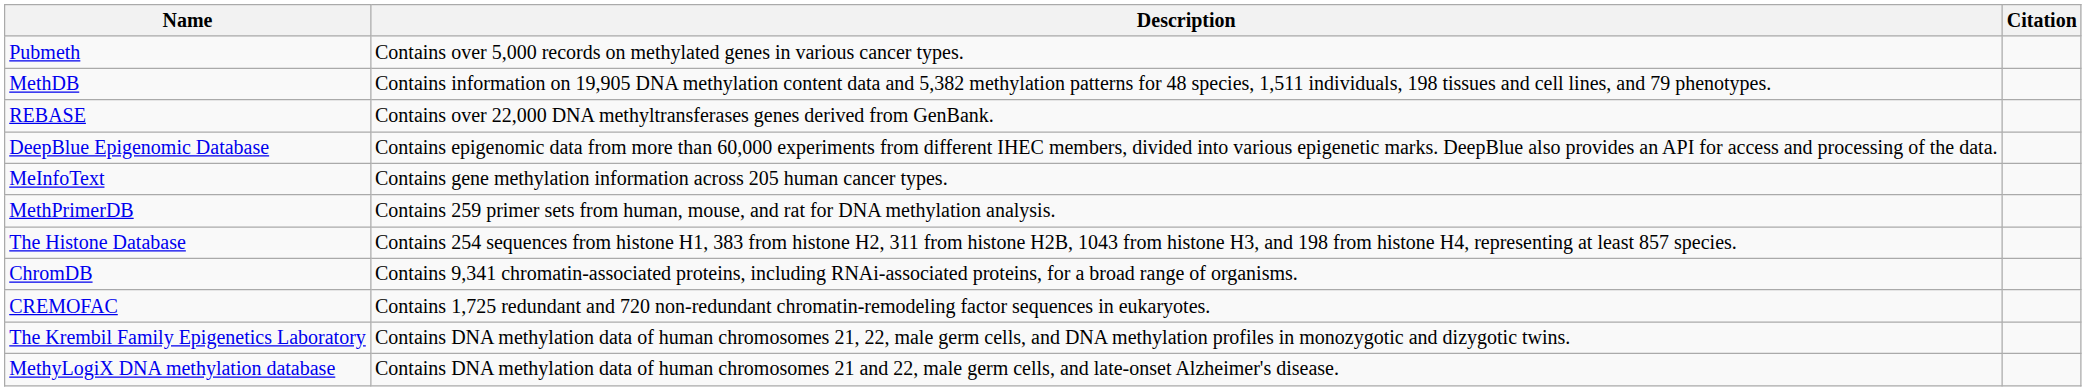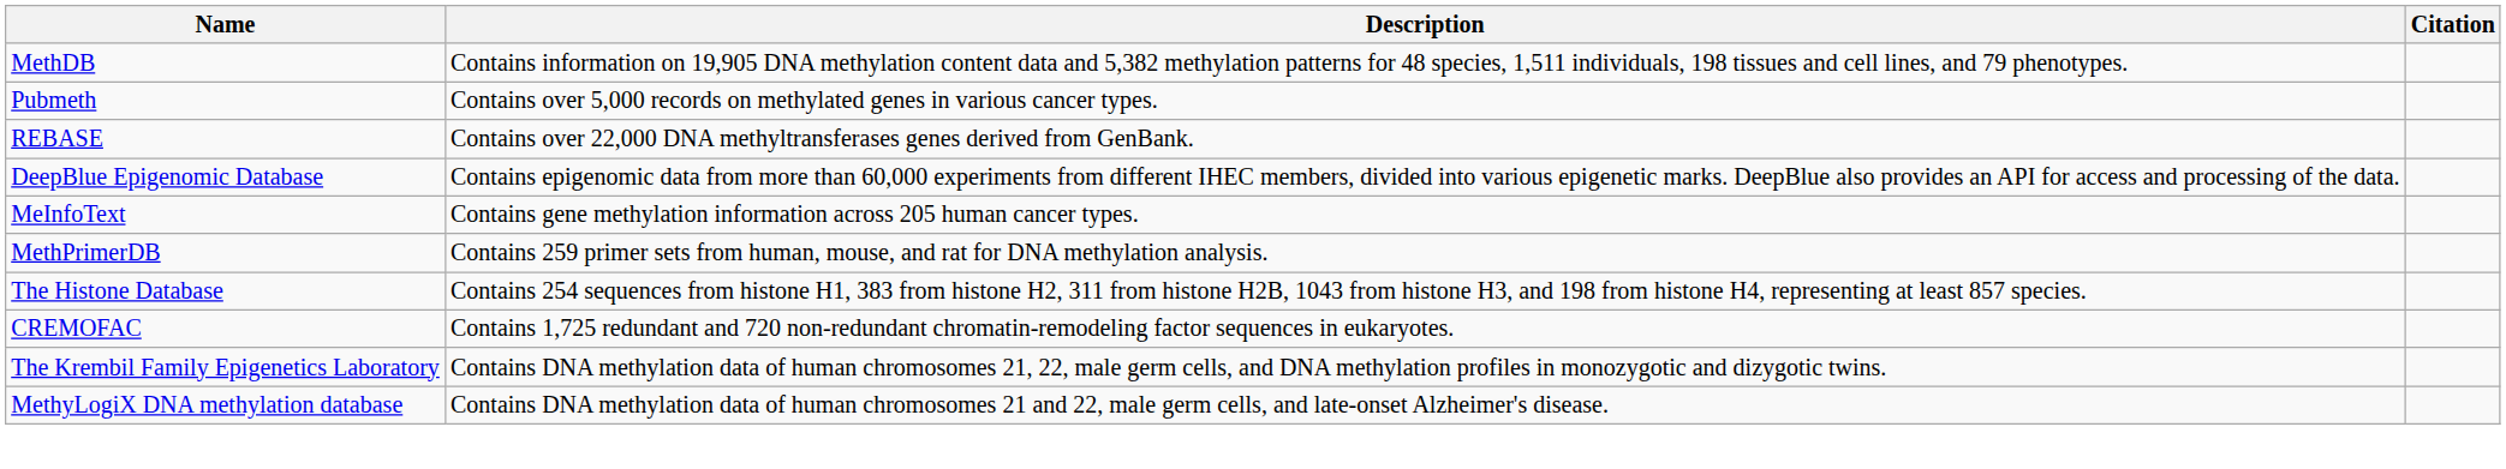rows swapped: MethDB <-> Pubmeth
- row: ChromDB | Contains 9,341 chromatin-associated proteins, including RNAi-associated proteins, for a broad range of organisms.
